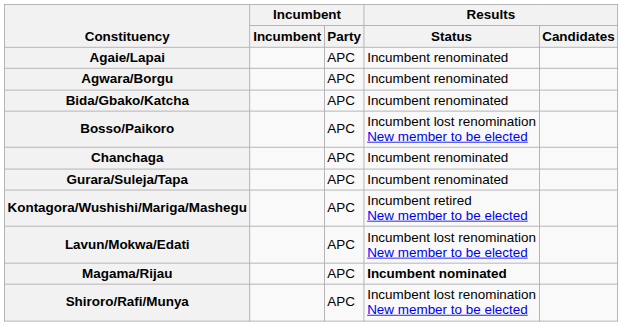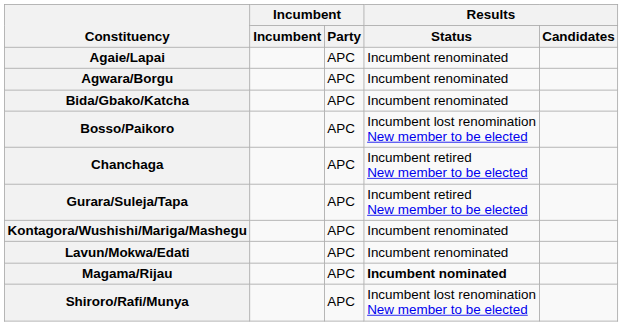Chanchaga | Results / Status: Incumbent renominated -> Incumbent retired New member to be elected
Gurara/Suleja/Tapa | Results / Status: Incumbent renominated -> Incumbent retired New member to be elected
Kontagora/Wushishi/Mariga/Mashegu | Results / Status: Incumbent retired New member to be elected -> Incumbent renominated
Lavun/Mokwa/Edati | Results / Status: Incumbent lost renomination New member to be elected -> Incumbent renominated
